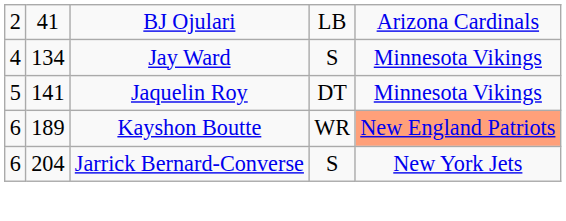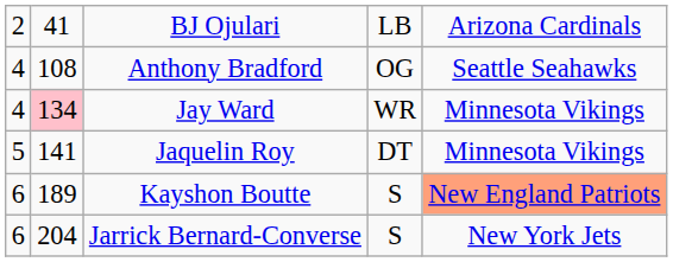+ row: 4 | 108 | Anthony Bradford | OG | Seattle Seahawks
Jay Ward | column 2: no background -> pink background
Jay Ward | column 4: S -> WR
Kayshon Boutte | column 4: WR -> S
